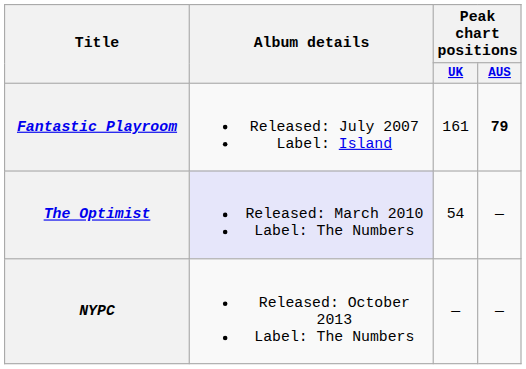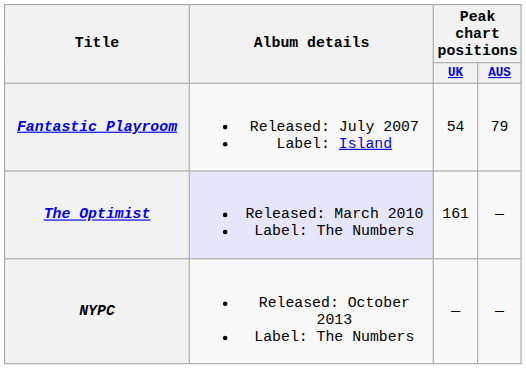Fantastic Playroom | Peak chart positions / UK: 161 -> 54
Fantastic Playroom | Peak chart positions / AUS: bold -> normal
The Optimist | Peak chart positions / UK: 54 -> 161
